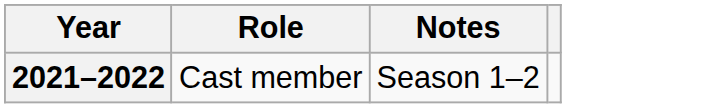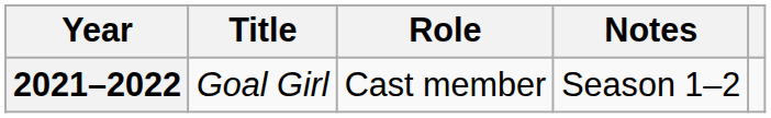+ column: Title | Goal Girl
